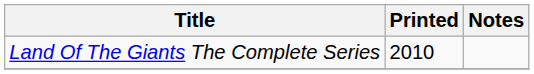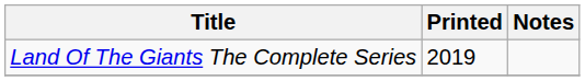Land Of The Giants The Complete Series | Printed: 2010 -> 2019
